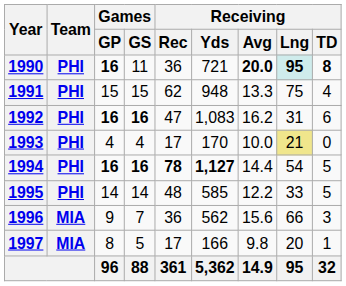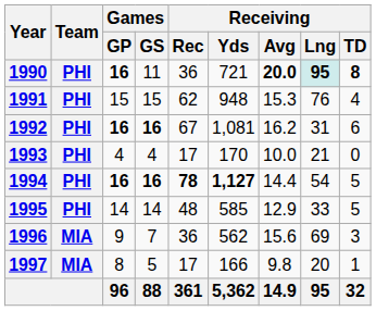1991 | Receiving / Avg: 13.3 -> 15.3
1991 | Receiving / Lng: 75 -> 76
1992 | Receiving / Rec: 47 -> 67
1992 | Receiving / Yds: 1,083 -> 1,081
1993 | Receiving / Lng: khaki background -> no background
1995 | Receiving / Avg: 12.2 -> 12.9
1996 | Receiving / Lng: 66 -> 69
